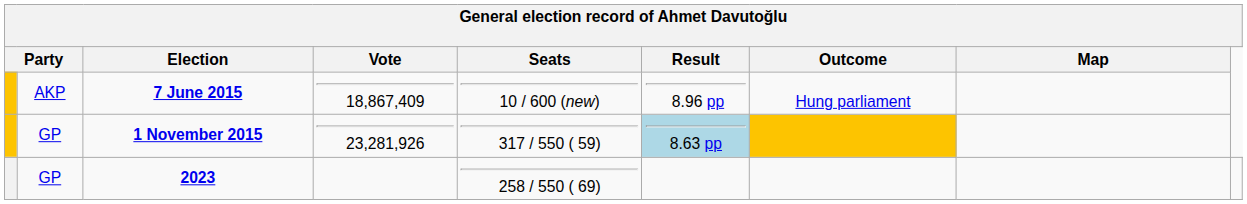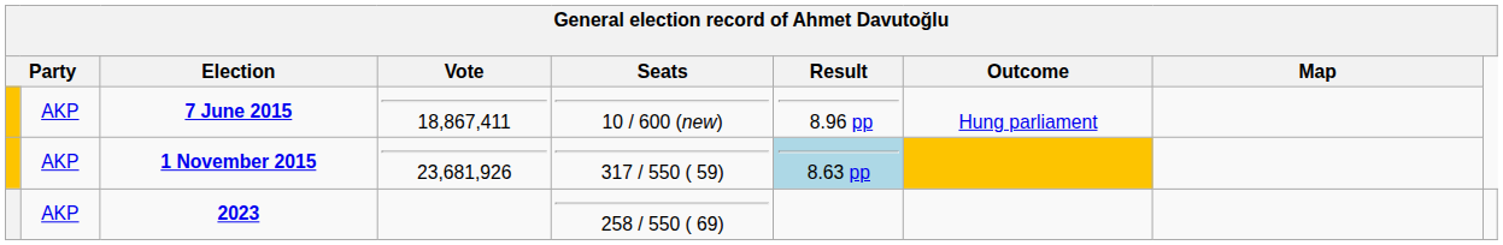7 June 2015 | Vote: 18,867,409 -> 18,867,411
1 November 2015 | column 2: GP -> AKP
1 November 2015 | Vote: 23,281,926 -> 23,681,926
2023 | column 2: GP -> AKP
